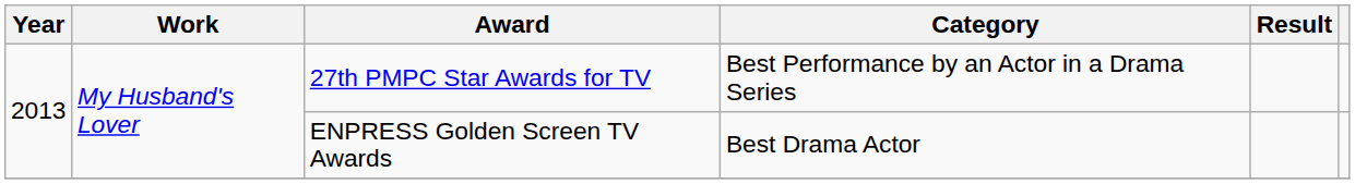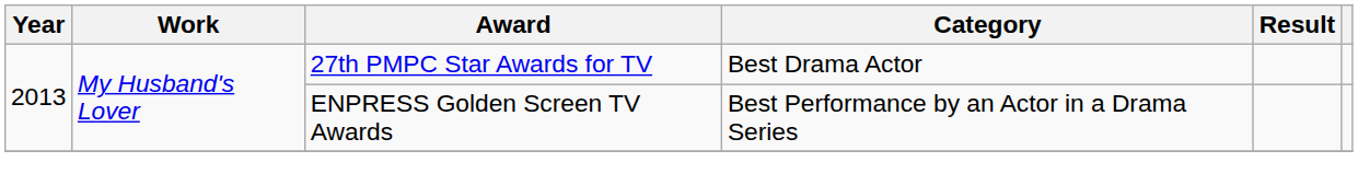27th PMPC Star Awards for TV | Category: Best Performance by an Actor in a Drama Series -> Best Drama Actor
ENPRESS Golden Screen TV Awards | Category: Best Drama Actor -> Best Performance by an Actor in a Drama Series
